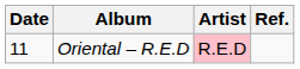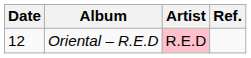Oriental – R.E.D | Date: 11 -> 12
